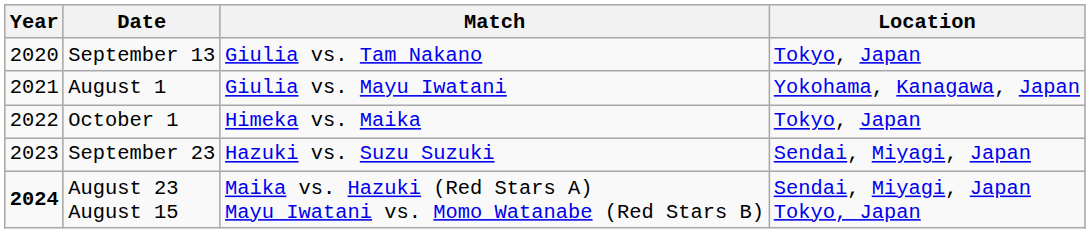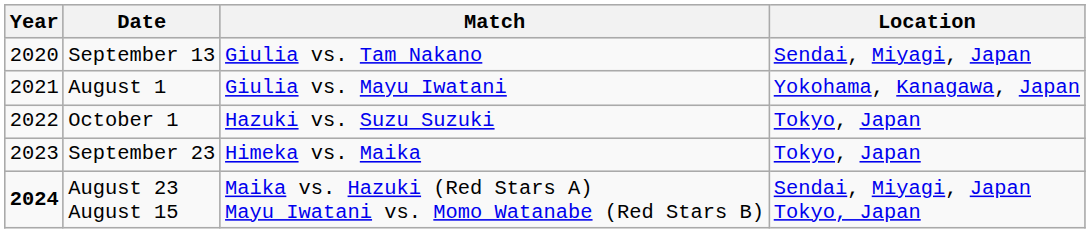September 13 | Location: Tokyo, Japan -> Sendai, Miyagi, Japan
October 1 | Match: Himeka vs. Maika -> Hazuki vs. Suzu Suzuki
September 23 | Match: Hazuki vs. Suzu Suzuki -> Himeka vs. Maika
September 23 | Location: Sendai, Miyagi, Japan -> Tokyo, Japan
